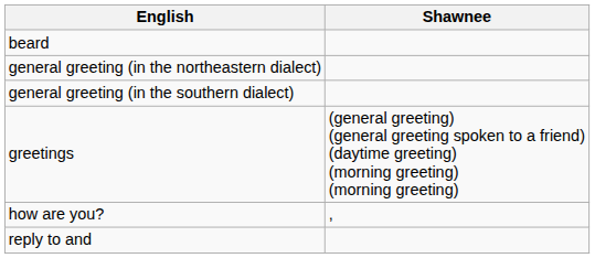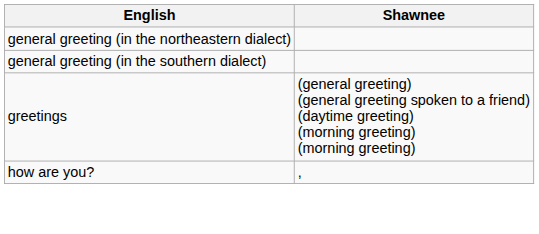- row: beard
- row: reply to and
